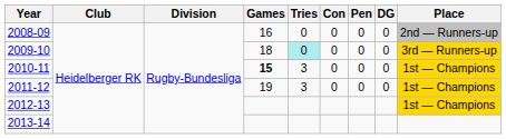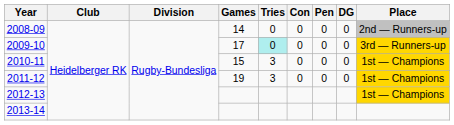2008-09 | Games: 16 -> 14
2009-10 | Games: 18 -> 17
2010-11 | Games: bold -> normal
